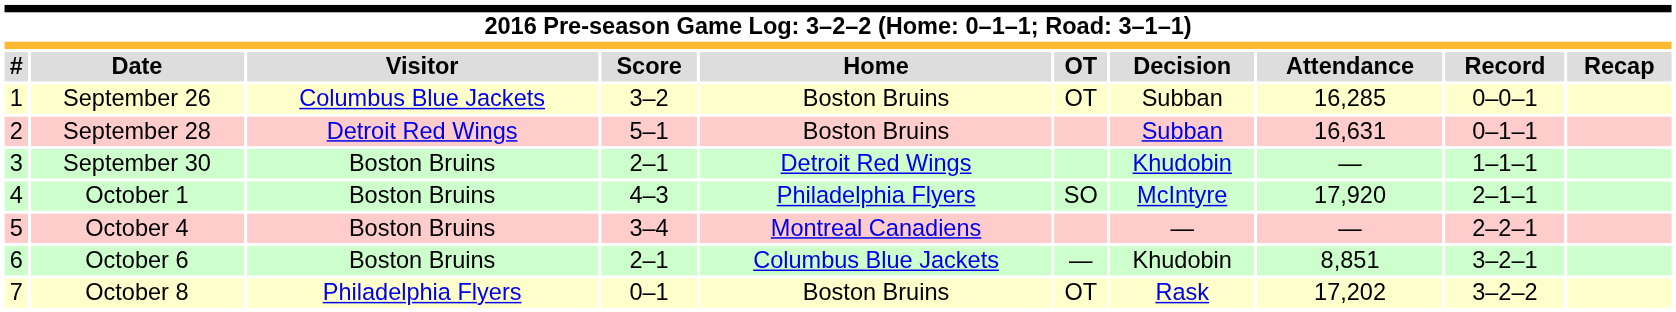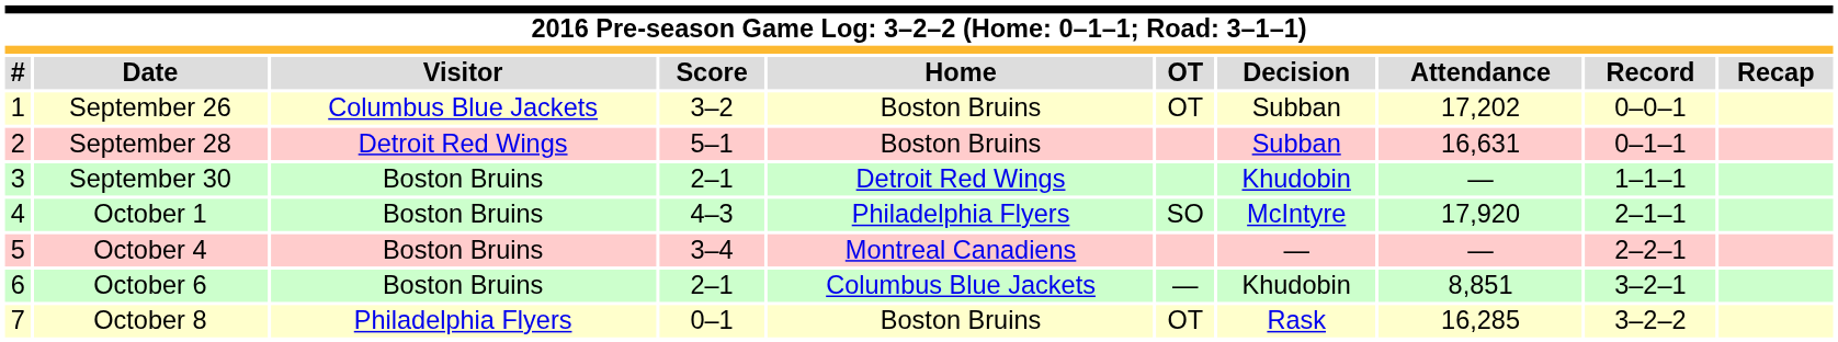September 26 | Attendance: 16,285 -> 17,202
October 8 | Attendance: 17,202 -> 16,285
